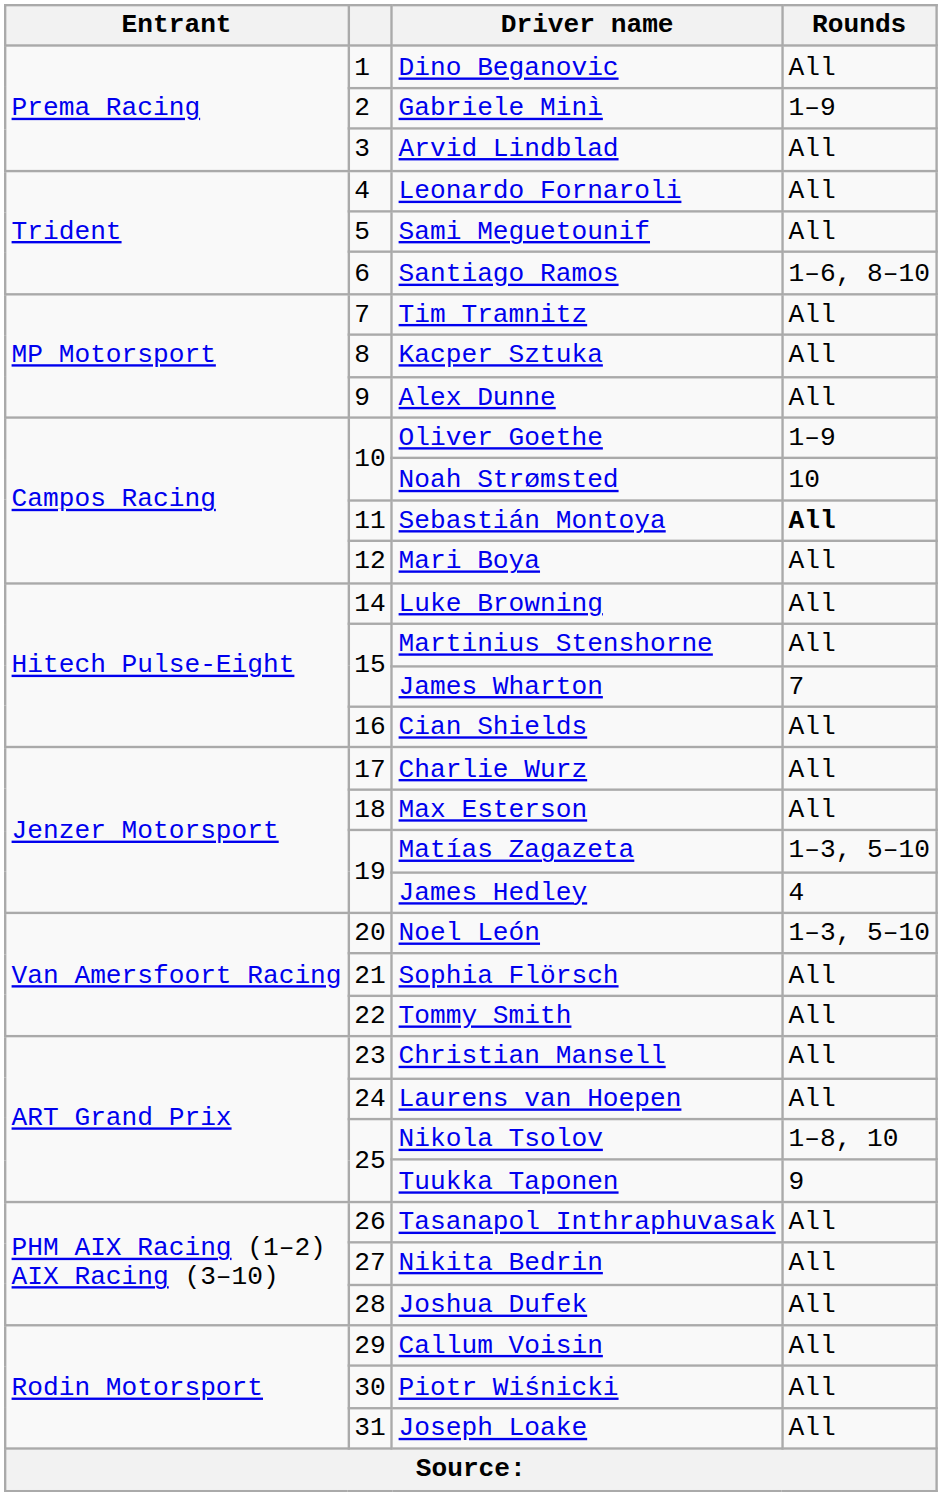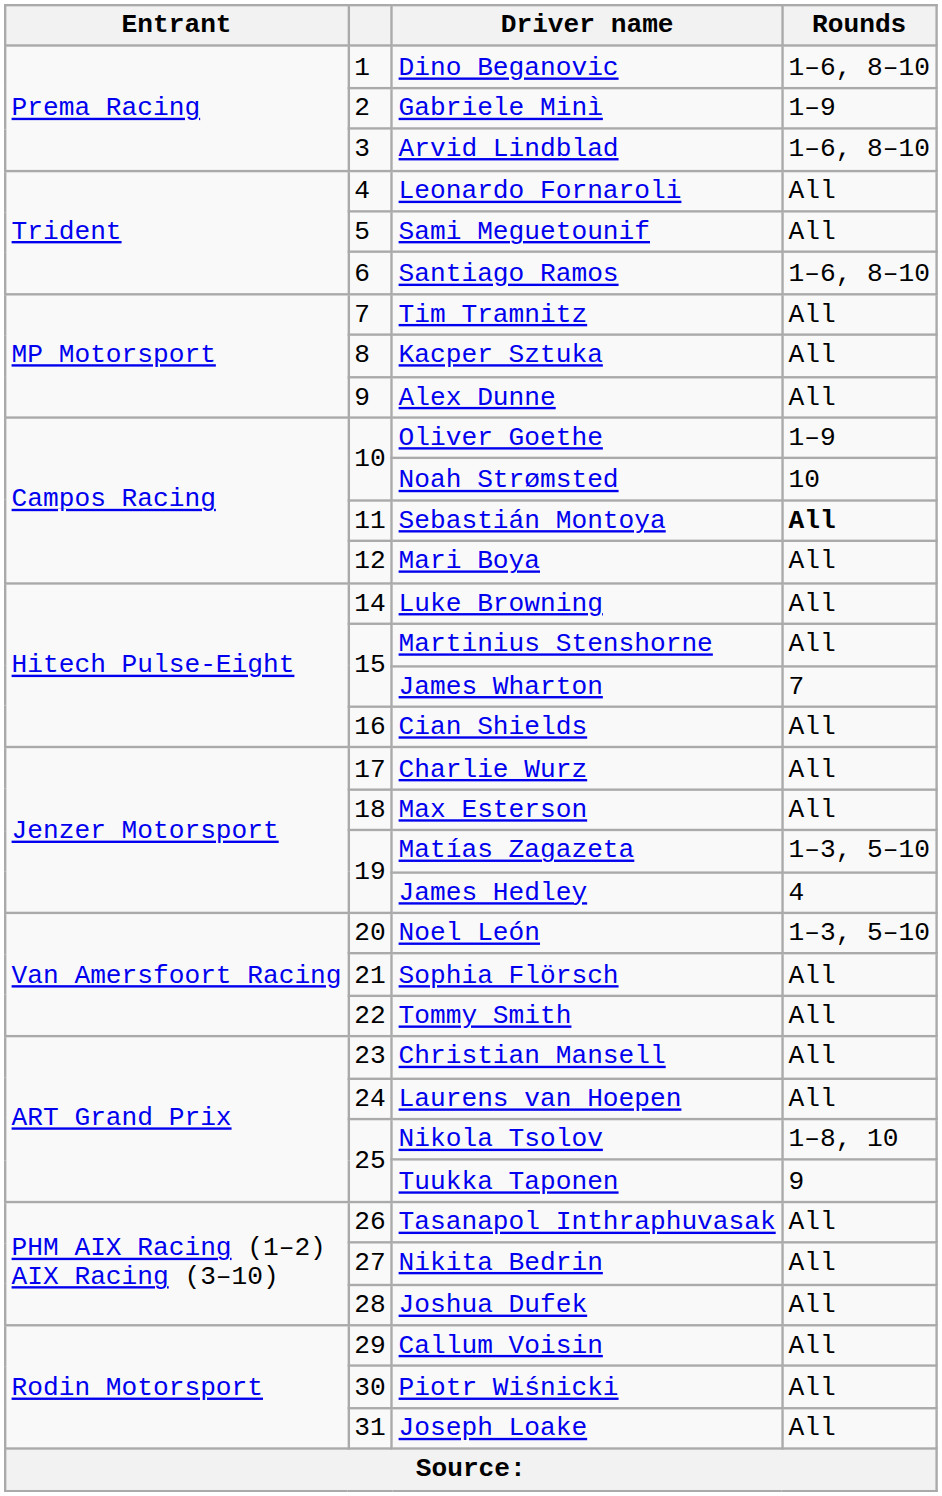Dino Beganovic | Rounds: All -> 1–6, 8–10
Arvid Lindblad | Rounds: All -> 1–6, 8–10
